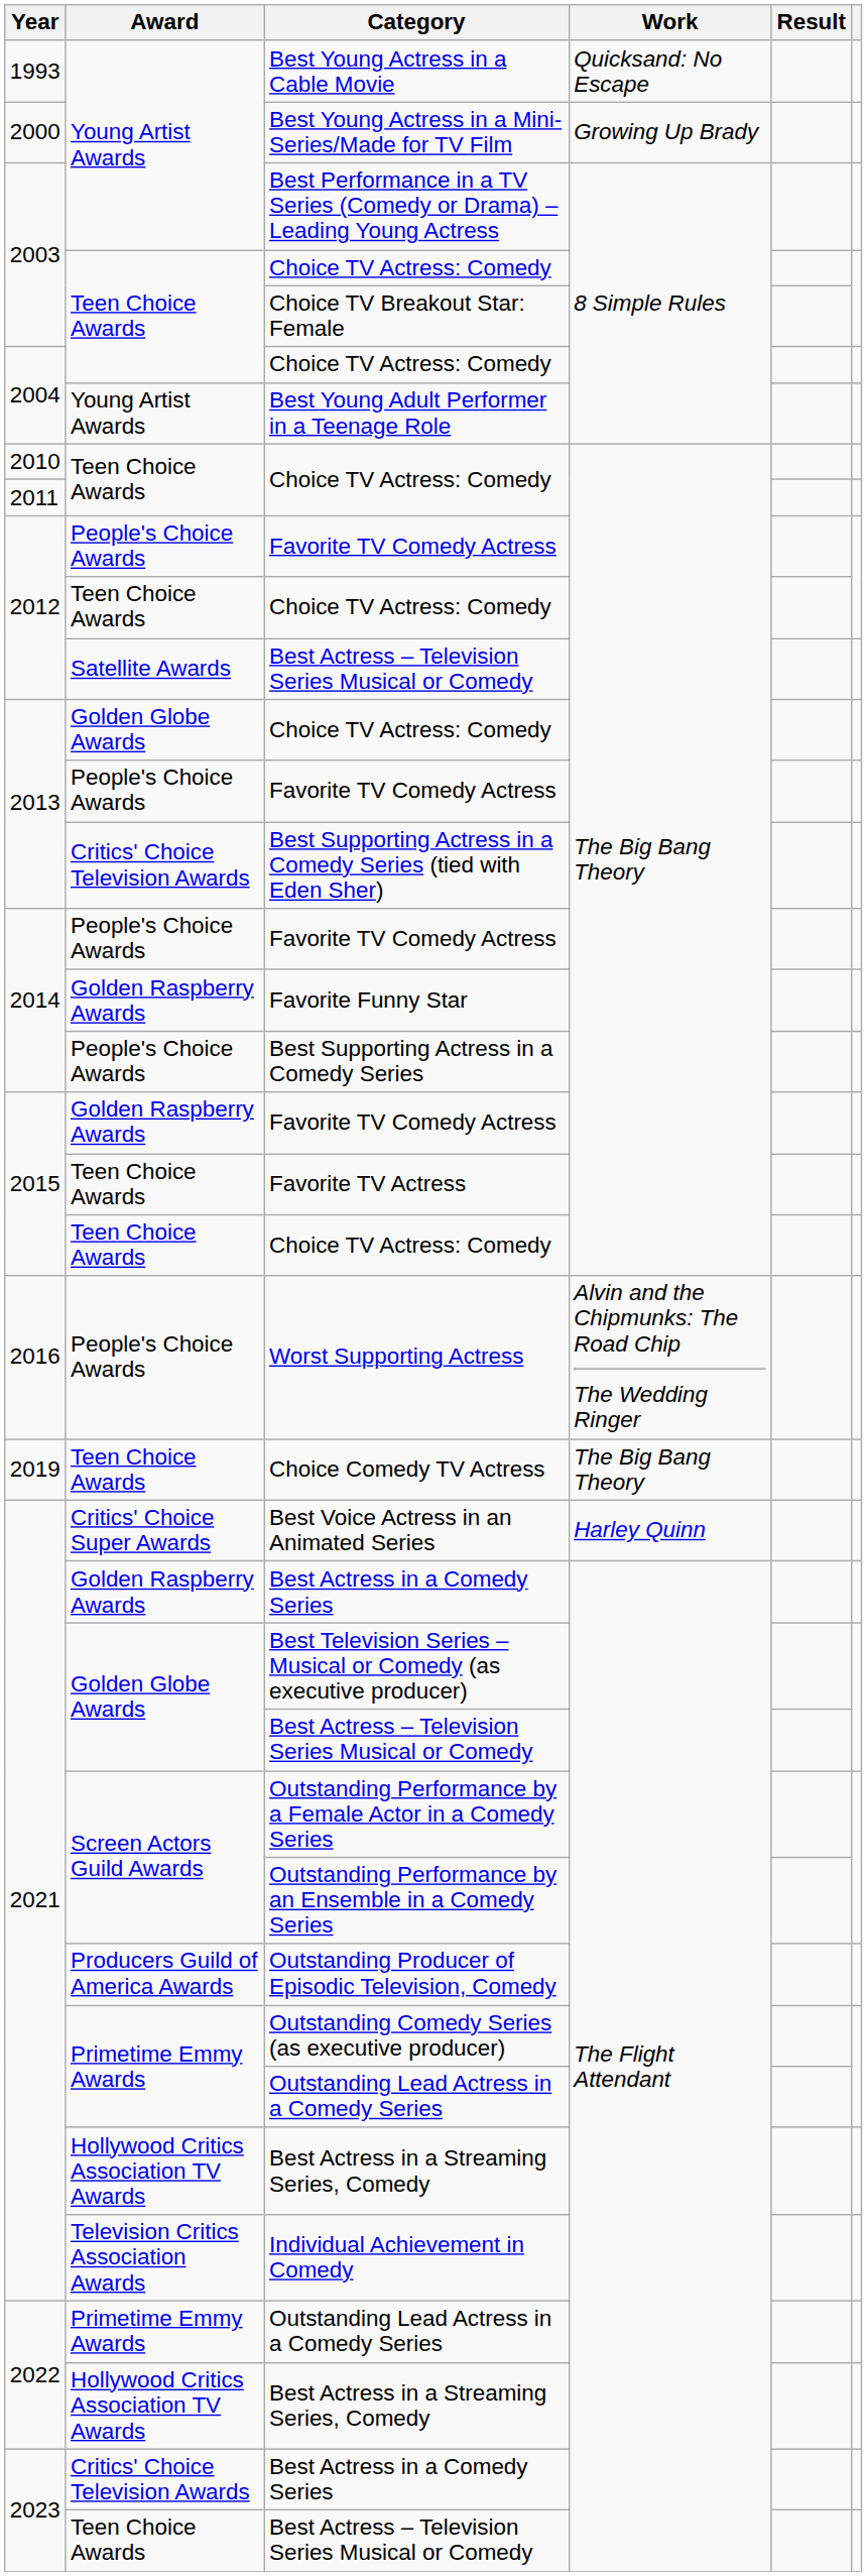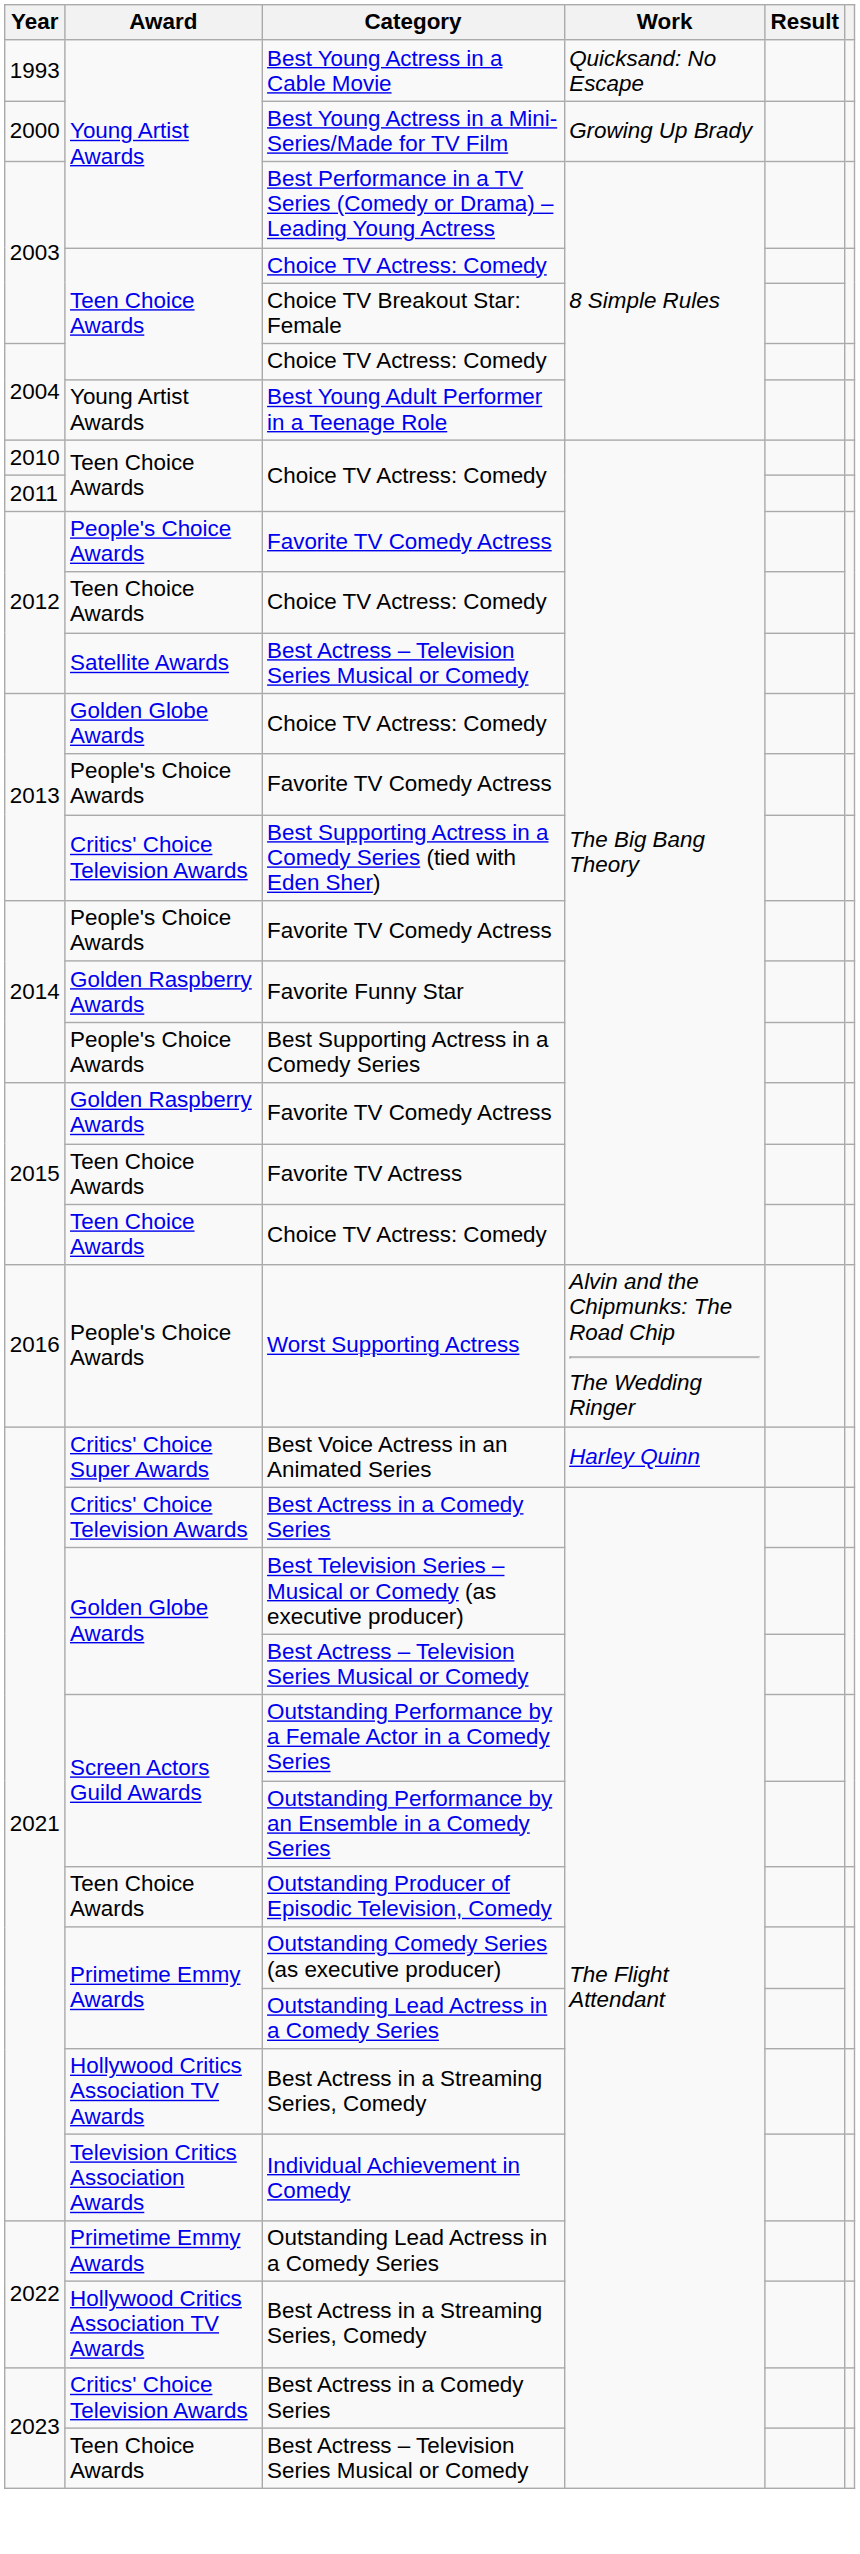- row: 2019 | Teen Choice Awards | Choice Comedy TV Actress | The Big Bang Theory
2021 / Best Actress in a Comedy Series | Award: Golden Raspberry Awards -> Critics' Choice Television Awards
Outstanding Producer of Episodic Television, Comedy | Award: Producers Guild of America Awards -> Teen Choice Awards
